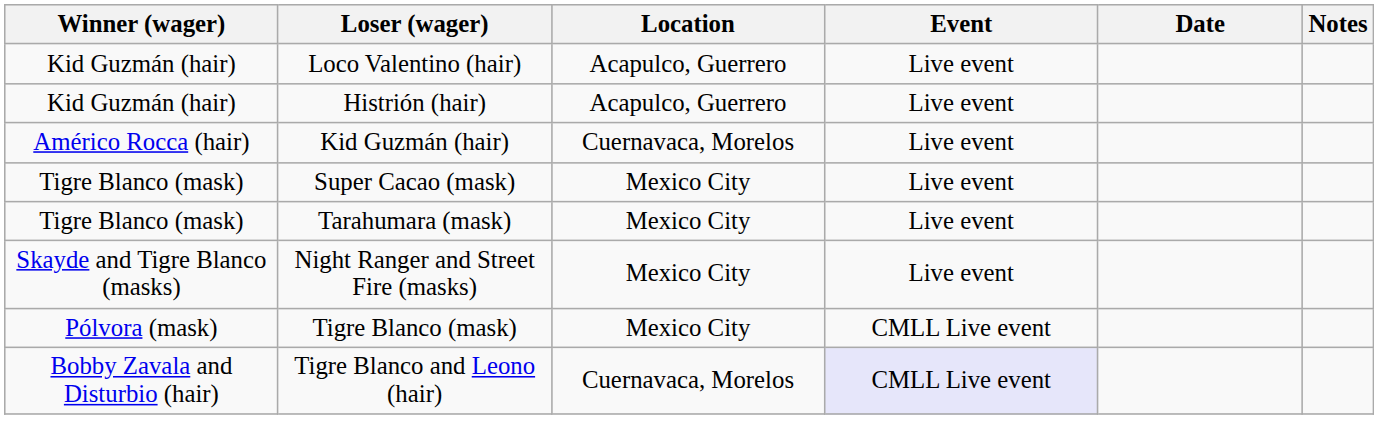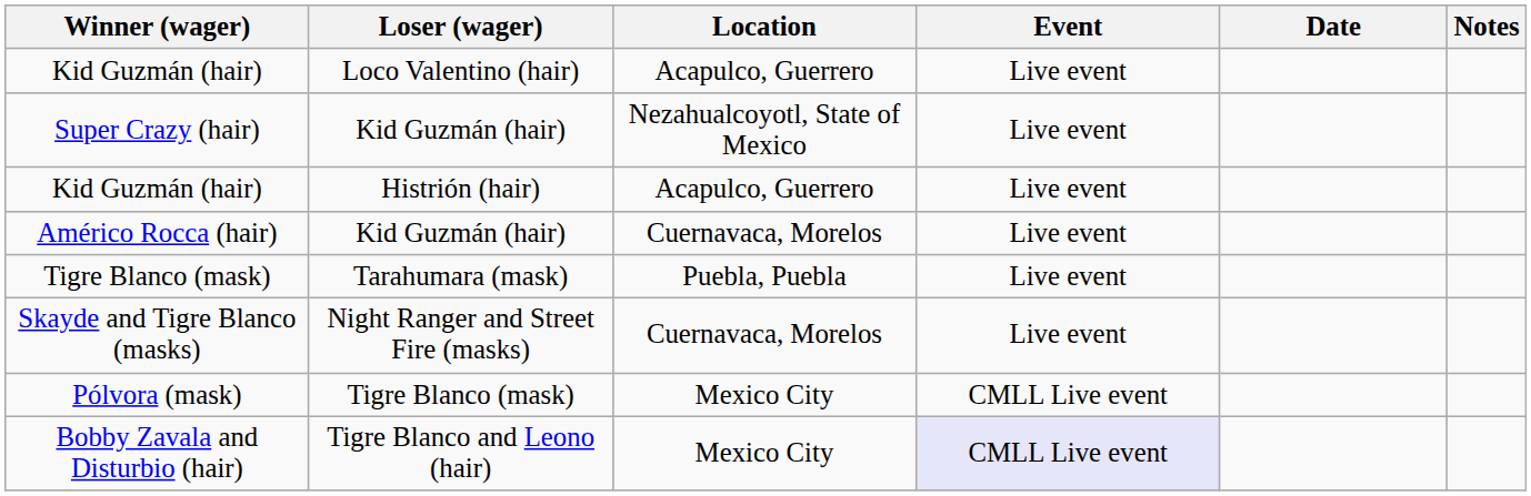+ row: Super Crazy (hair) | Kid Guzmán (hair) | Nezahualcoyotl, State of Mexico | Live event
- row: Tigre Blanco (mask) | Super Cacao (mask) | Mexico City | Live event
Tarahumara (mask) | Location: Mexico City -> Puebla, Puebla
Night Ranger and Street Fire (masks) | Location: Mexico City -> Cuernavaca, Morelos
Tigre Blanco and Leono (hair) | Location: Cuernavaca, Morelos -> Mexico City
